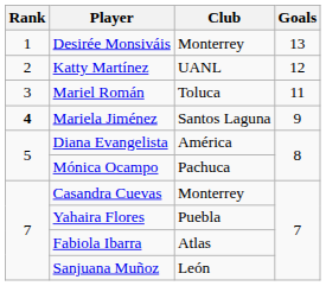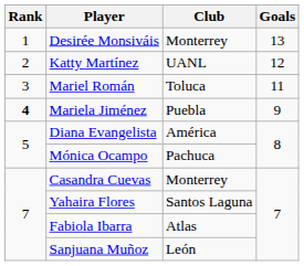Mariela Jiménez | Club: Santos Laguna -> Puebla
Yahaira Flores | Club: Puebla -> Santos Laguna
